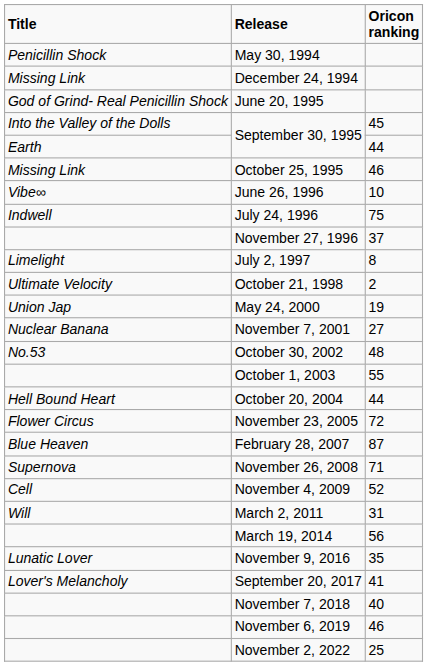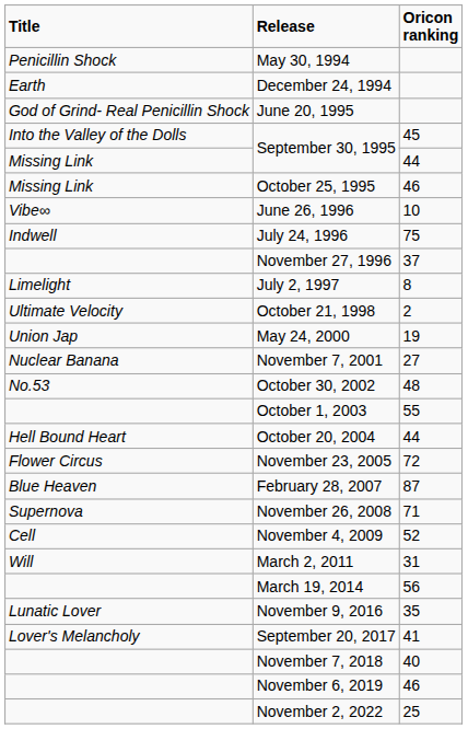December 24, 1994 | Title: Missing Link -> Earth
September 30, 1995 / 44 | Title: Earth -> Missing Link
